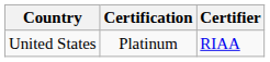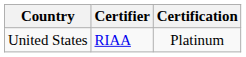columns swapped: Certifier <-> Certification
